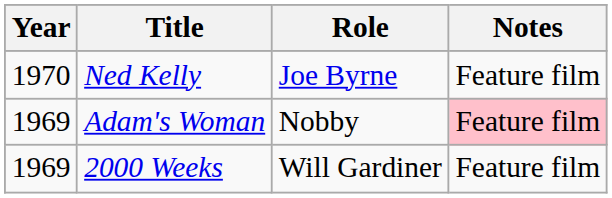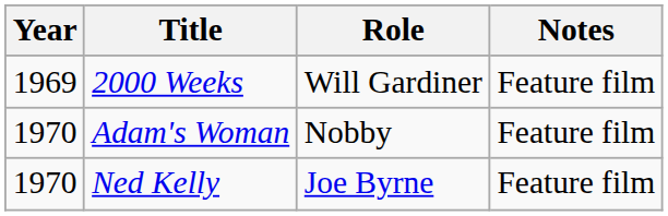rows swapped: 2000 Weeks <-> Ned Kelly
Adam's Woman | Year: 1969 -> 1970
Adam's Woman | Notes: pink background -> no background
